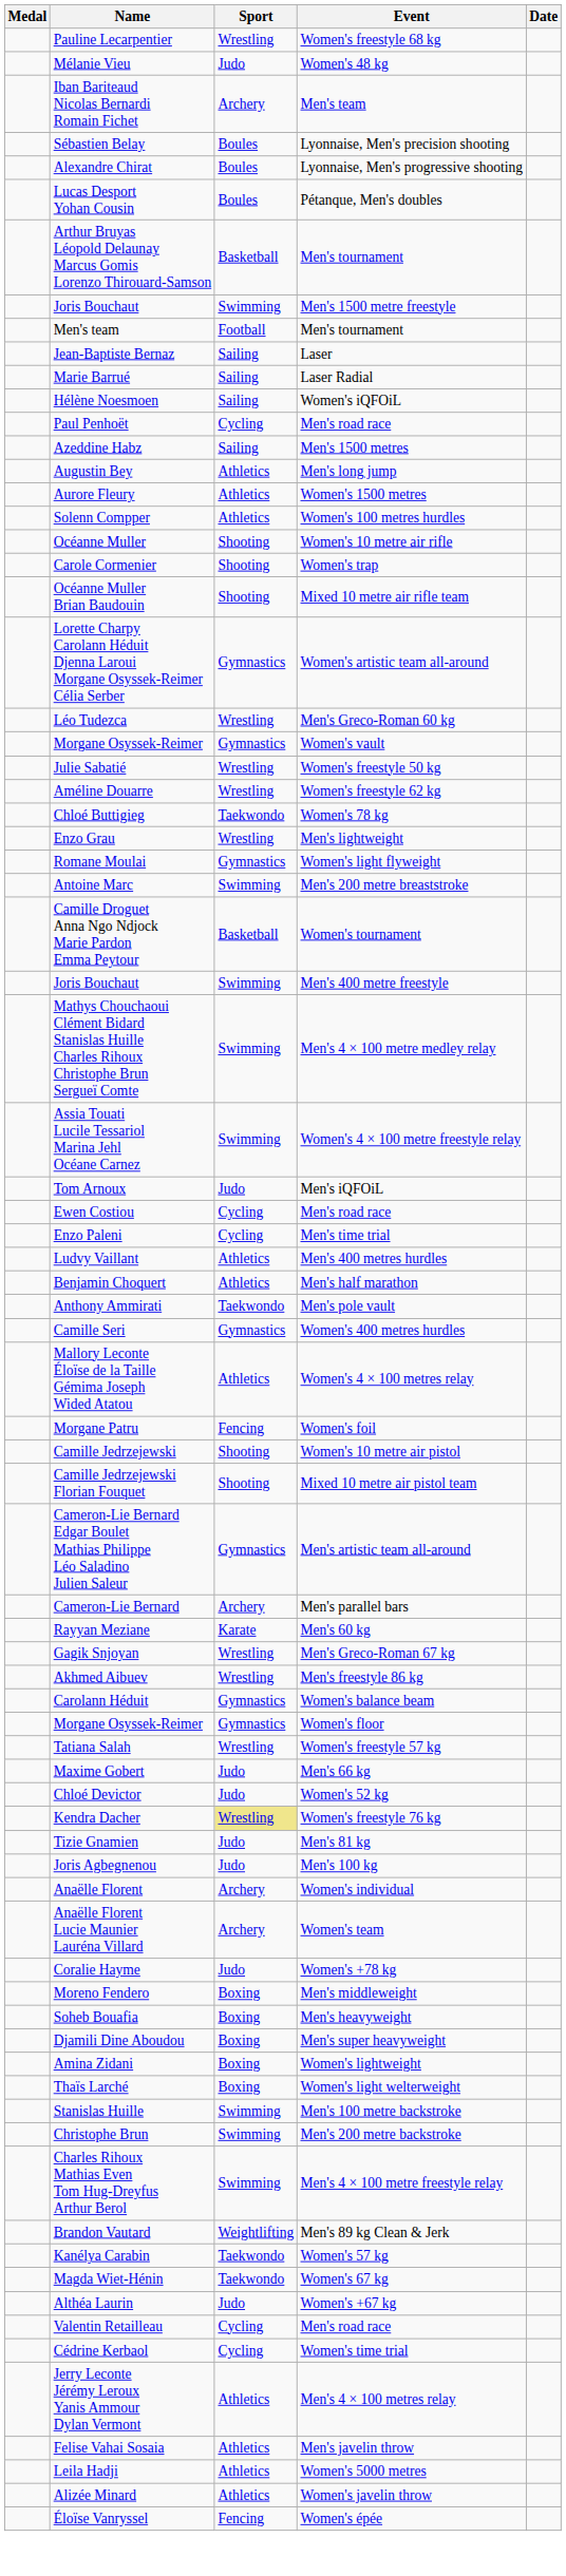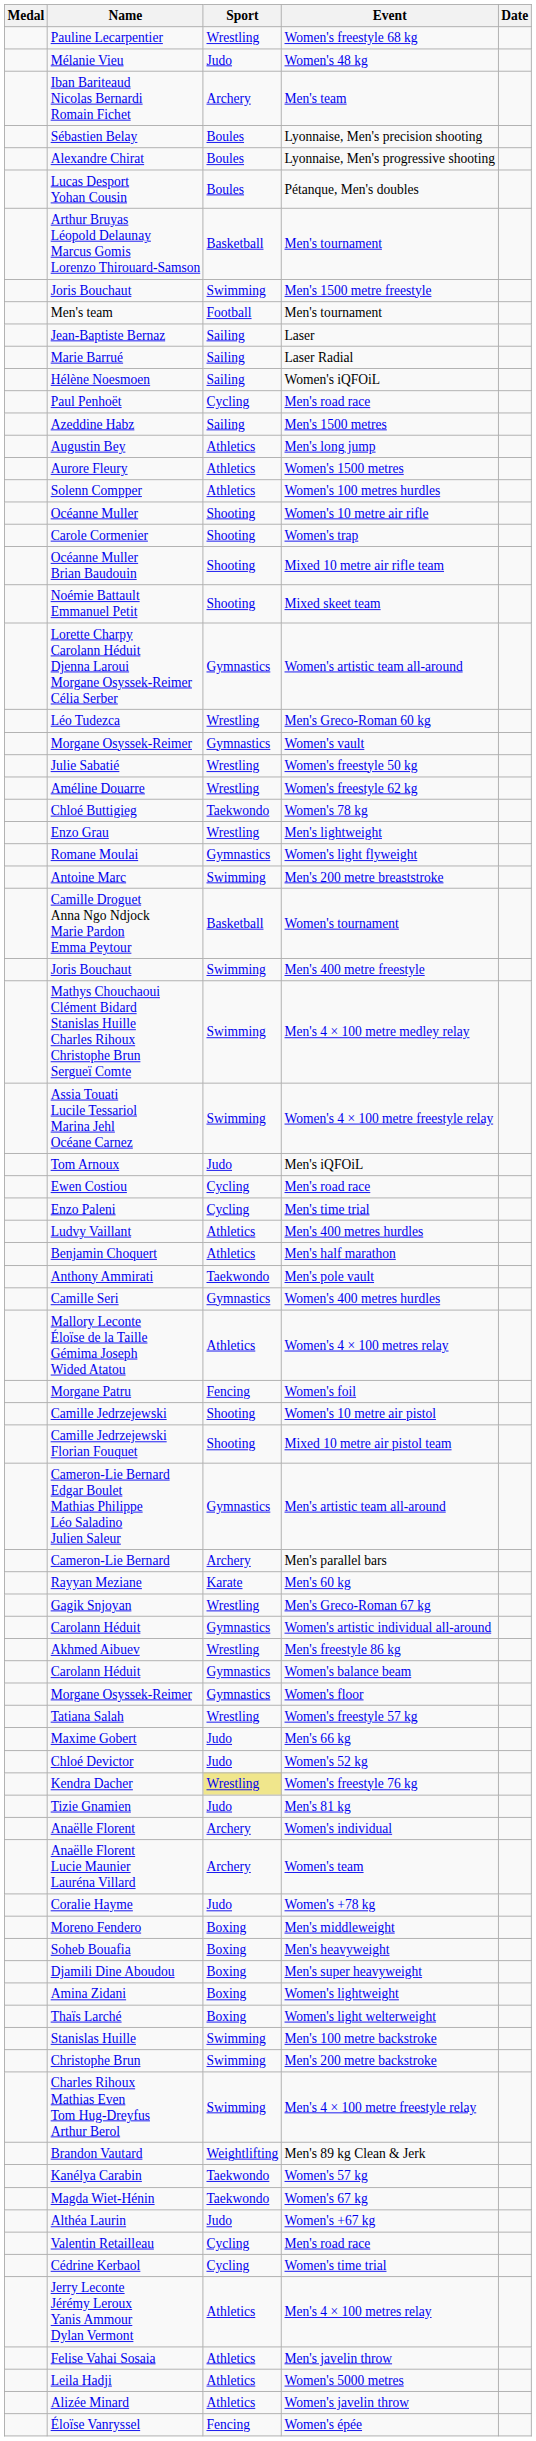+ row: Noémie Battault Emmanuel Petit | Shooting | Mixed skeet team
+ row: Carolann Héduit | Gymnastics | Women's artistic individual all-around
- row: Joris Agbegnenou | Judo | Men's 100 kg
